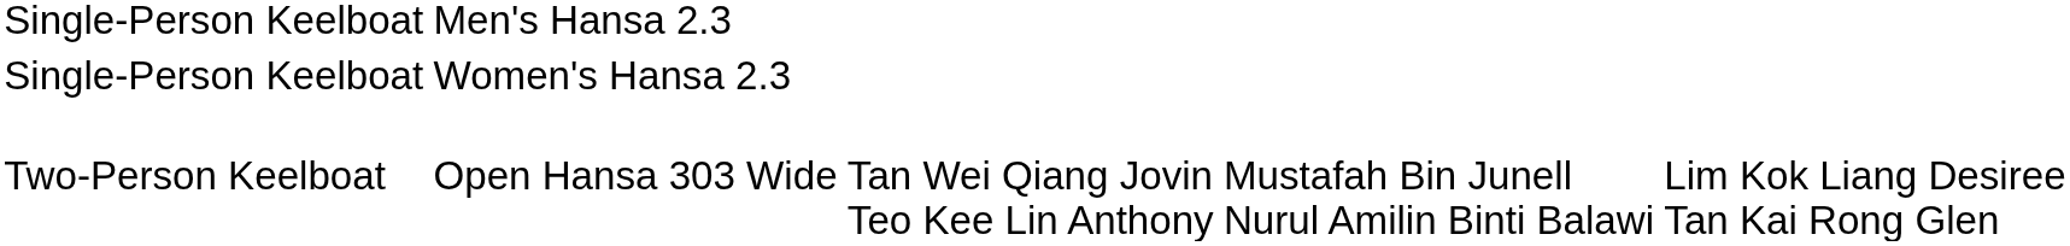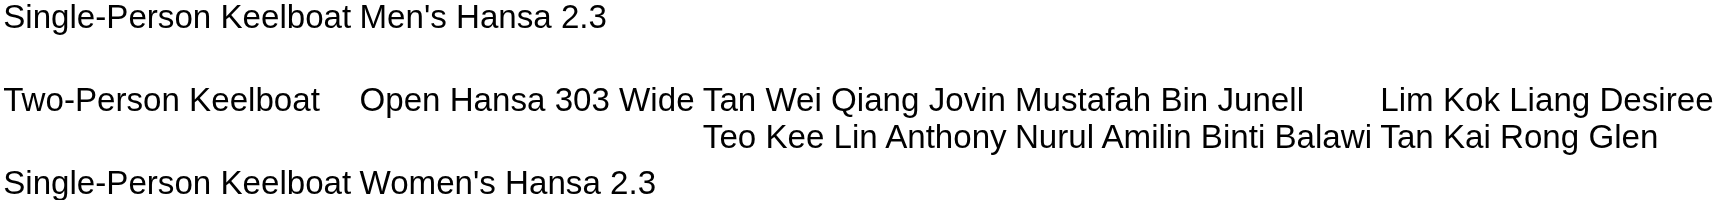rows swapped: Single-Person Keelboat / Women's Hansa 2.3 <-> Two-Person Keelboat
